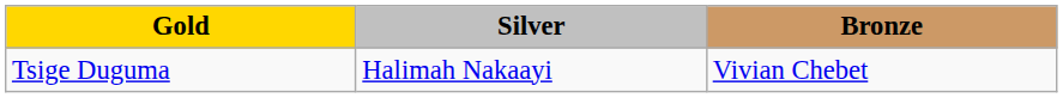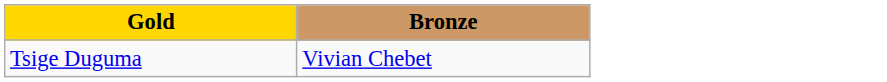- column: Silver | Halimah Nakaayi
